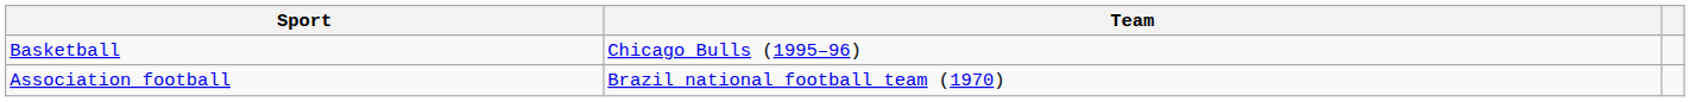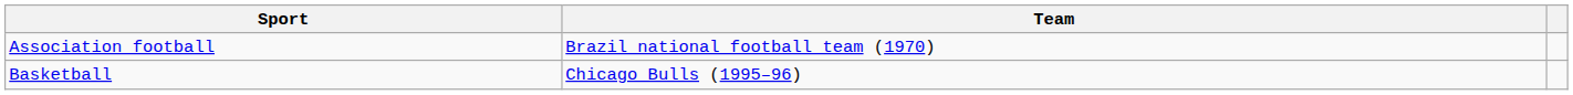rows swapped: Association football <-> Basketball
